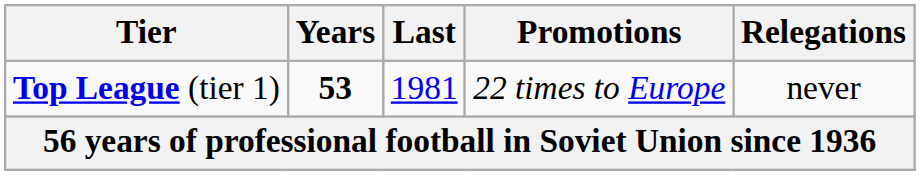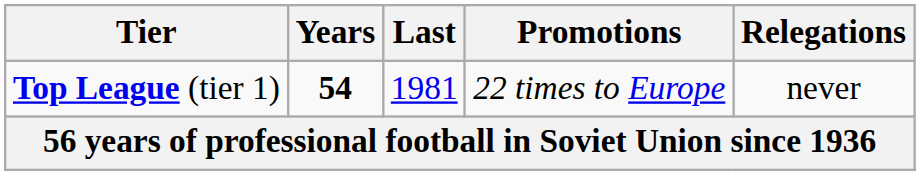Top League (tier 1) | Years: 53 -> 54
